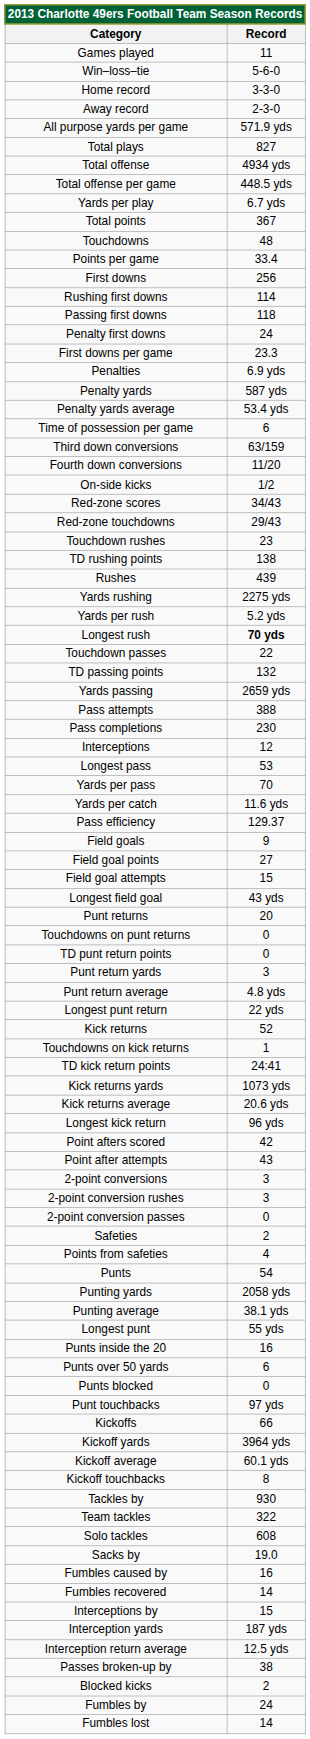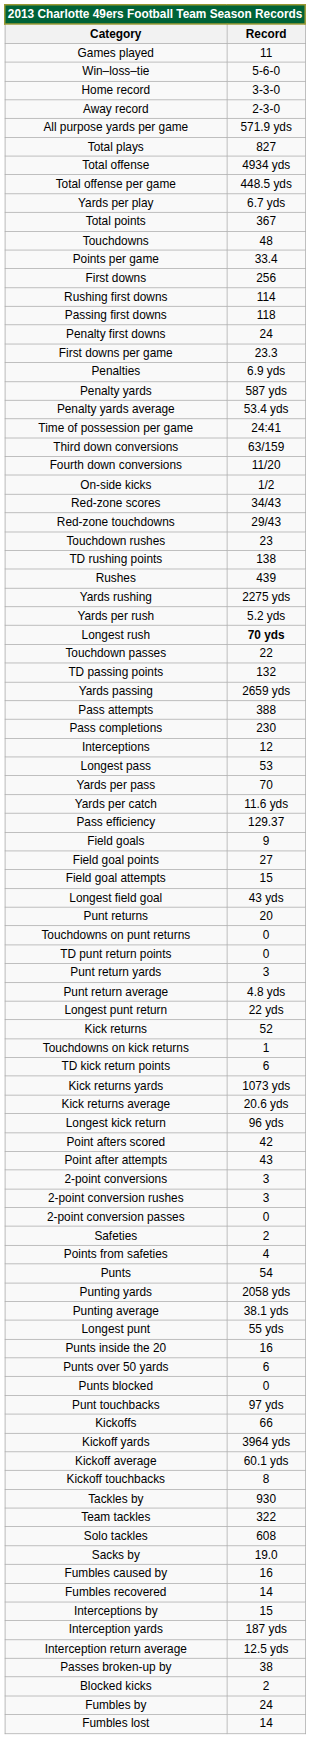Time of possession per game | Record: 6 -> 24:41
TD kick return points | Record: 24:41 -> 6
